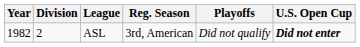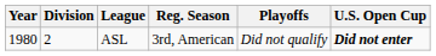ASL | Year: 1982 -> 1980
